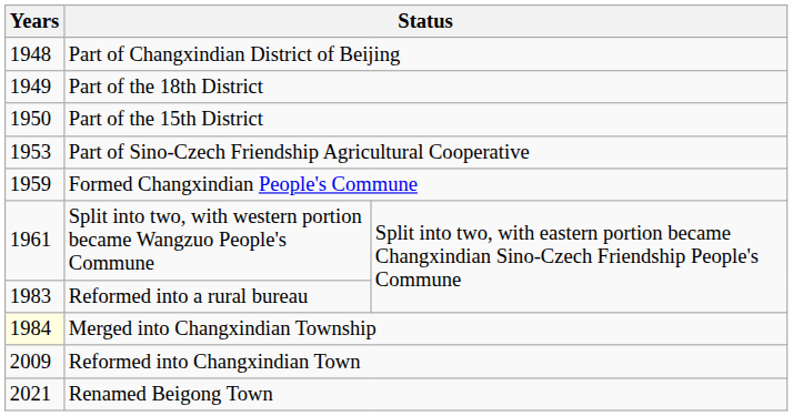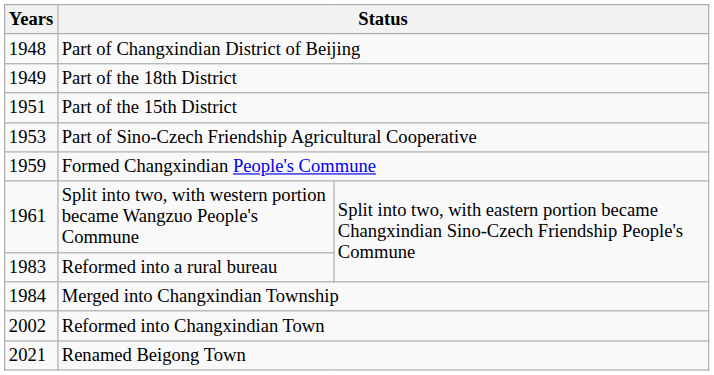Part of the 15th District | Years: 1950 -> 1951
Merged into Changxindian Township | Years: lightyellow background -> no background
Reformed into Changxindian Town | Years: 2009 -> 2002
